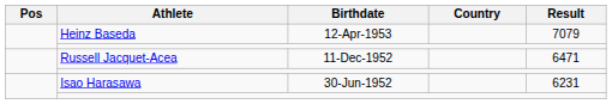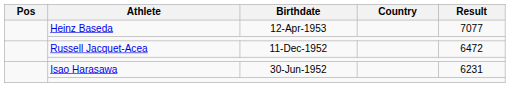Heinz Baseda | Result: 7079 -> 7077
Russell Jacquet-Acea | Result: 6471 -> 6472
